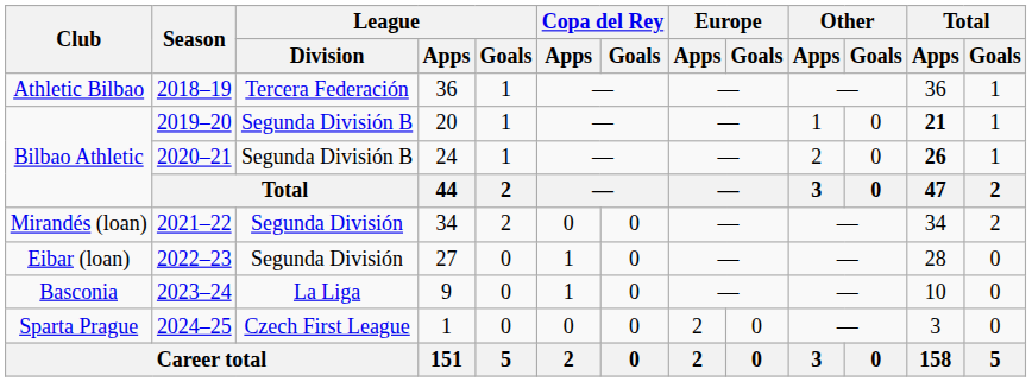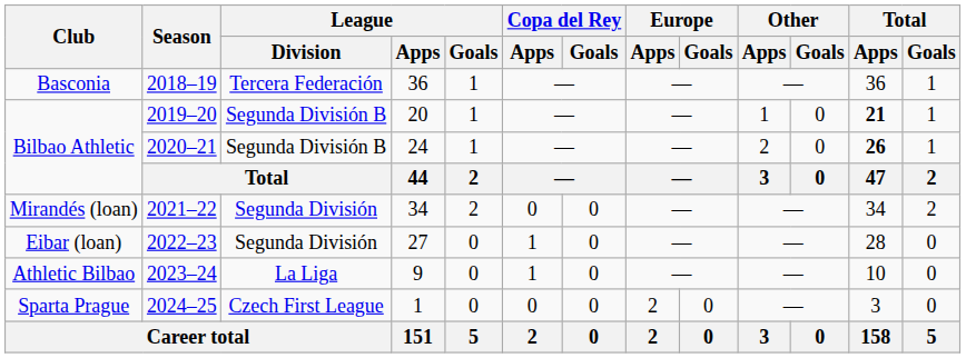2018–19 | Club: Athletic Bilbao -> Basconia
2023–24 | Club: Basconia -> Athletic Bilbao
